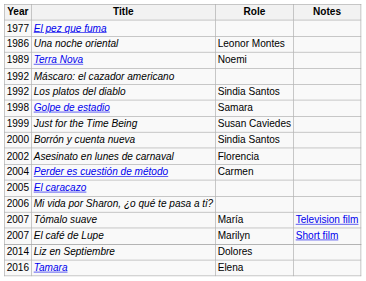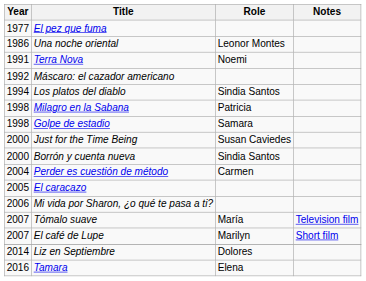Terra Nova | Year: 1989 -> 1991
Los platos del diablo | Year: 1992 -> 1994
+ row: 1998 | Milagro en la Sabana | Patricia
Just for the Time Being | Year: 1999 -> 2000
- row: 2002 | Asesinato en lunes de carnaval | Florencia
